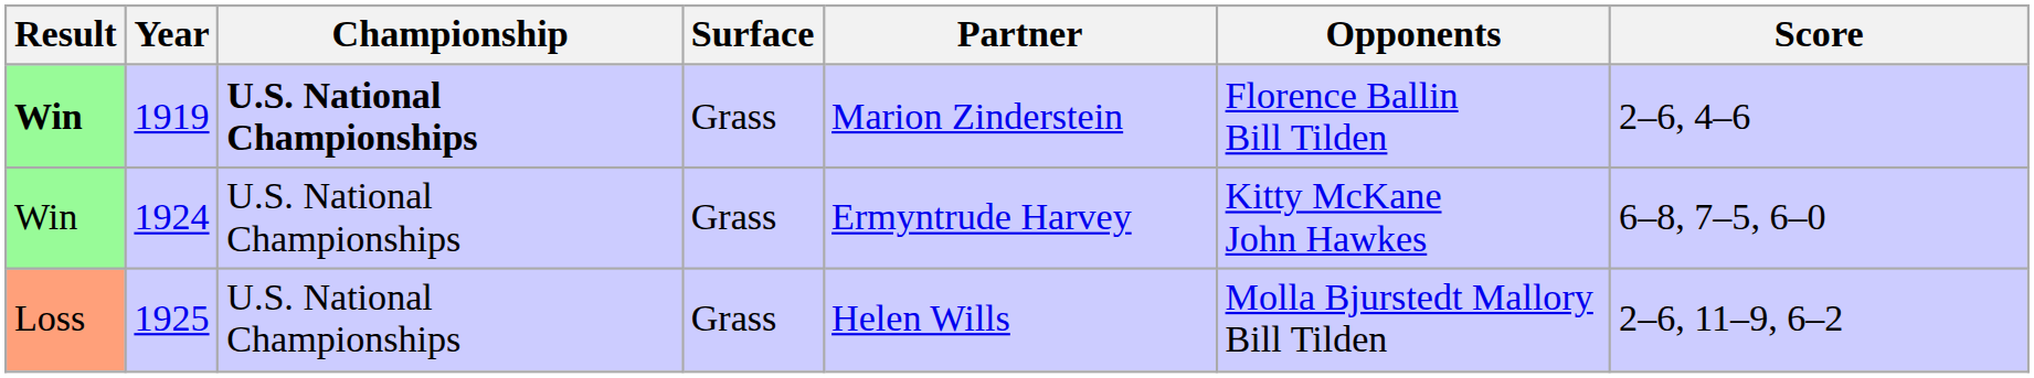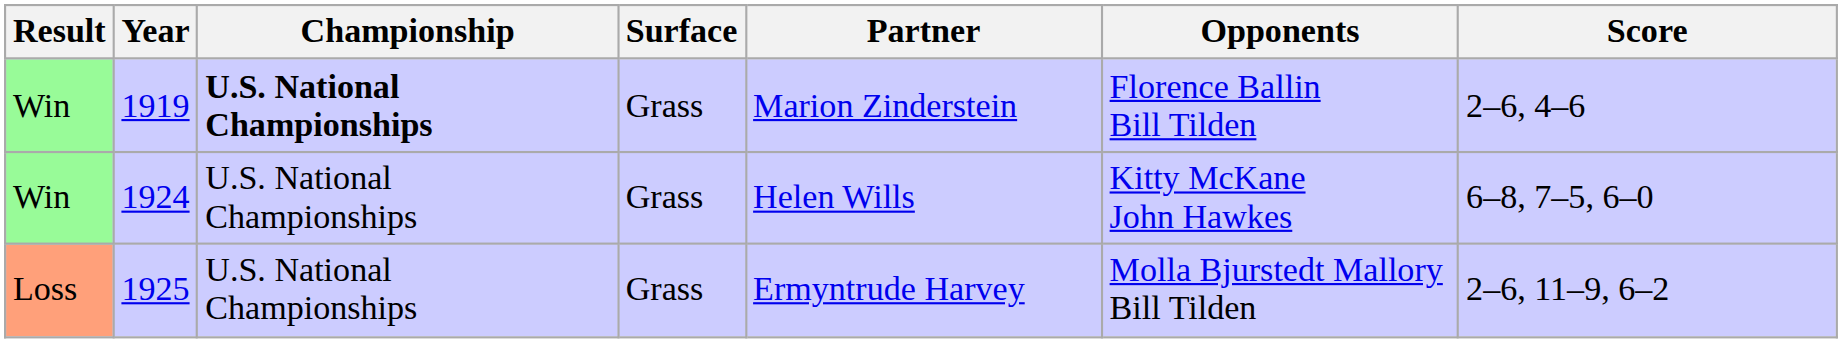1919 | Result: bold -> normal
1924 | Partner: Ermyntrude Harvey -> Helen Wills
1925 | Partner: Helen Wills -> Ermyntrude Harvey
